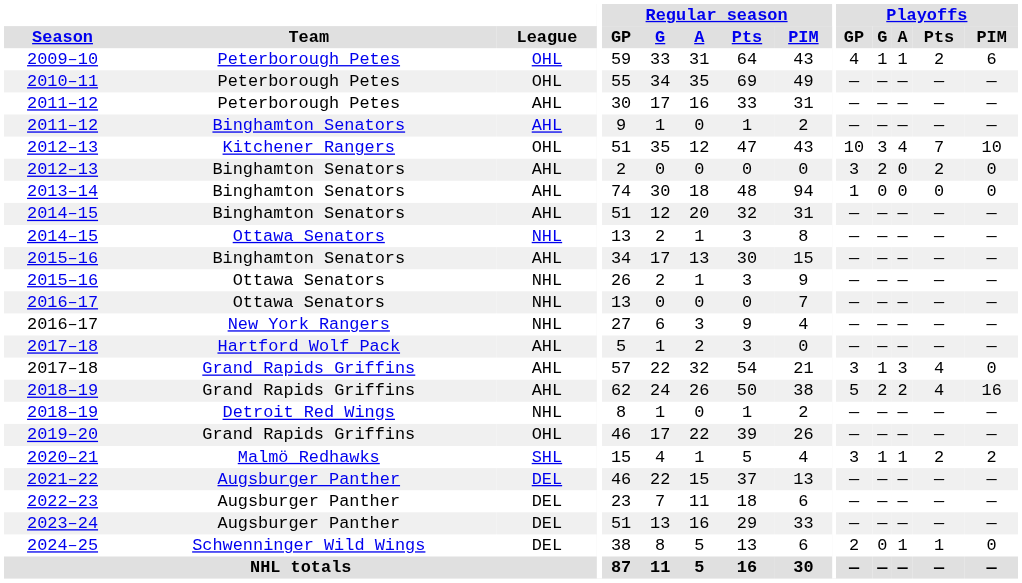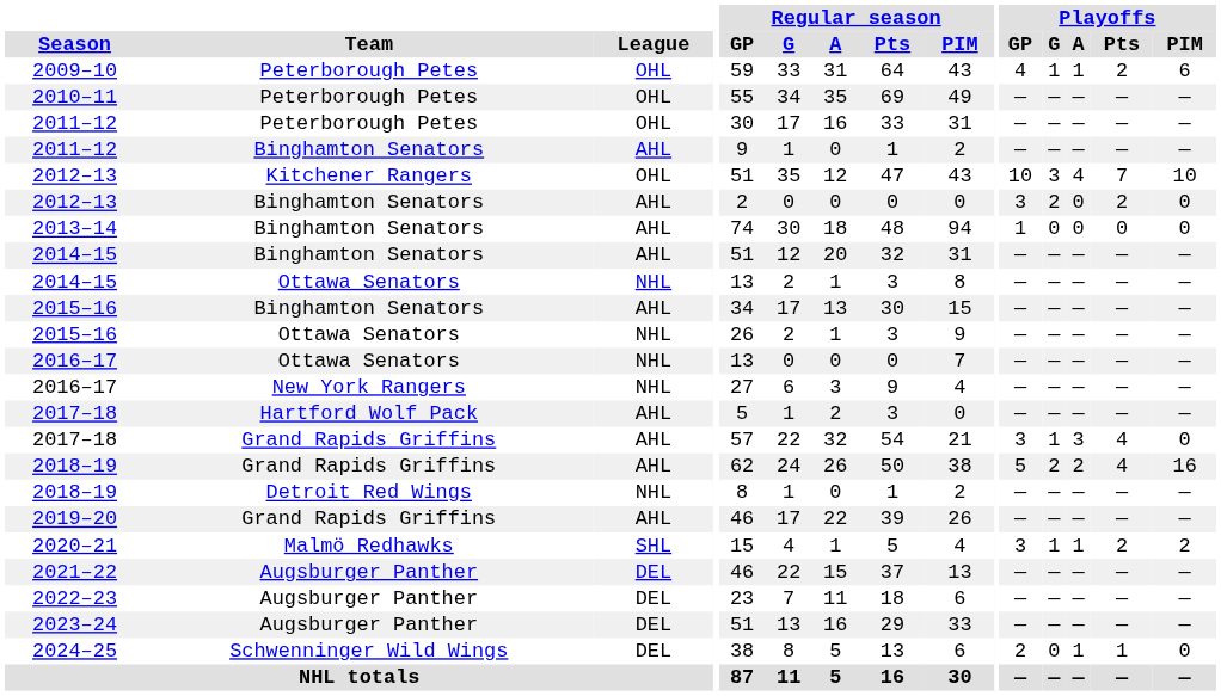2011–12 / Peterborough Petes | League: AHL -> OHL
2019–20 | League: OHL -> AHL
